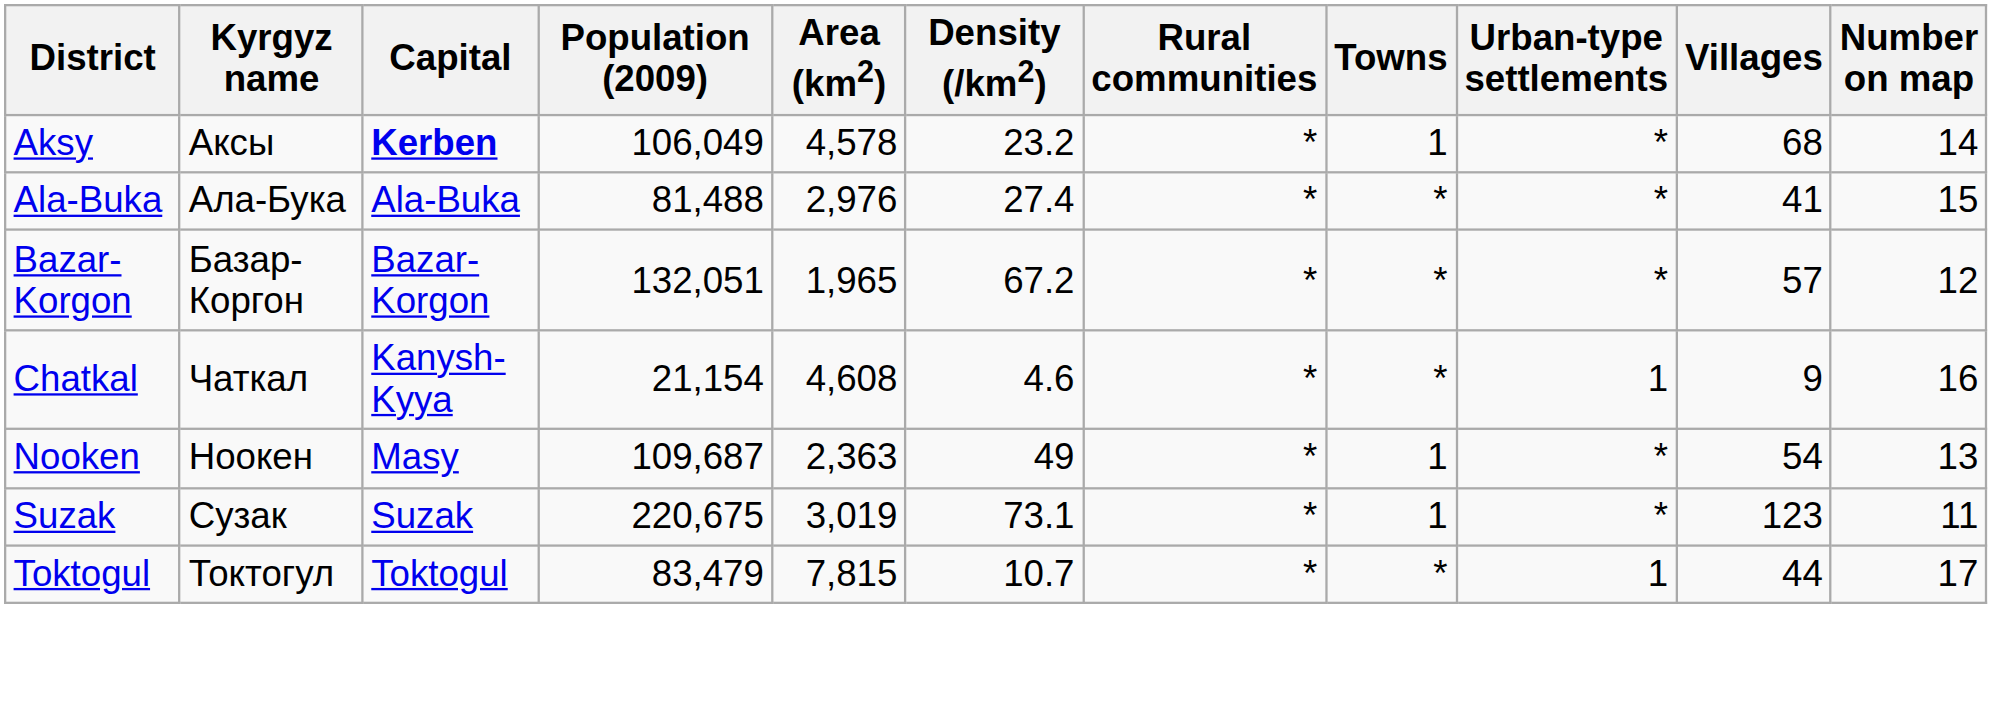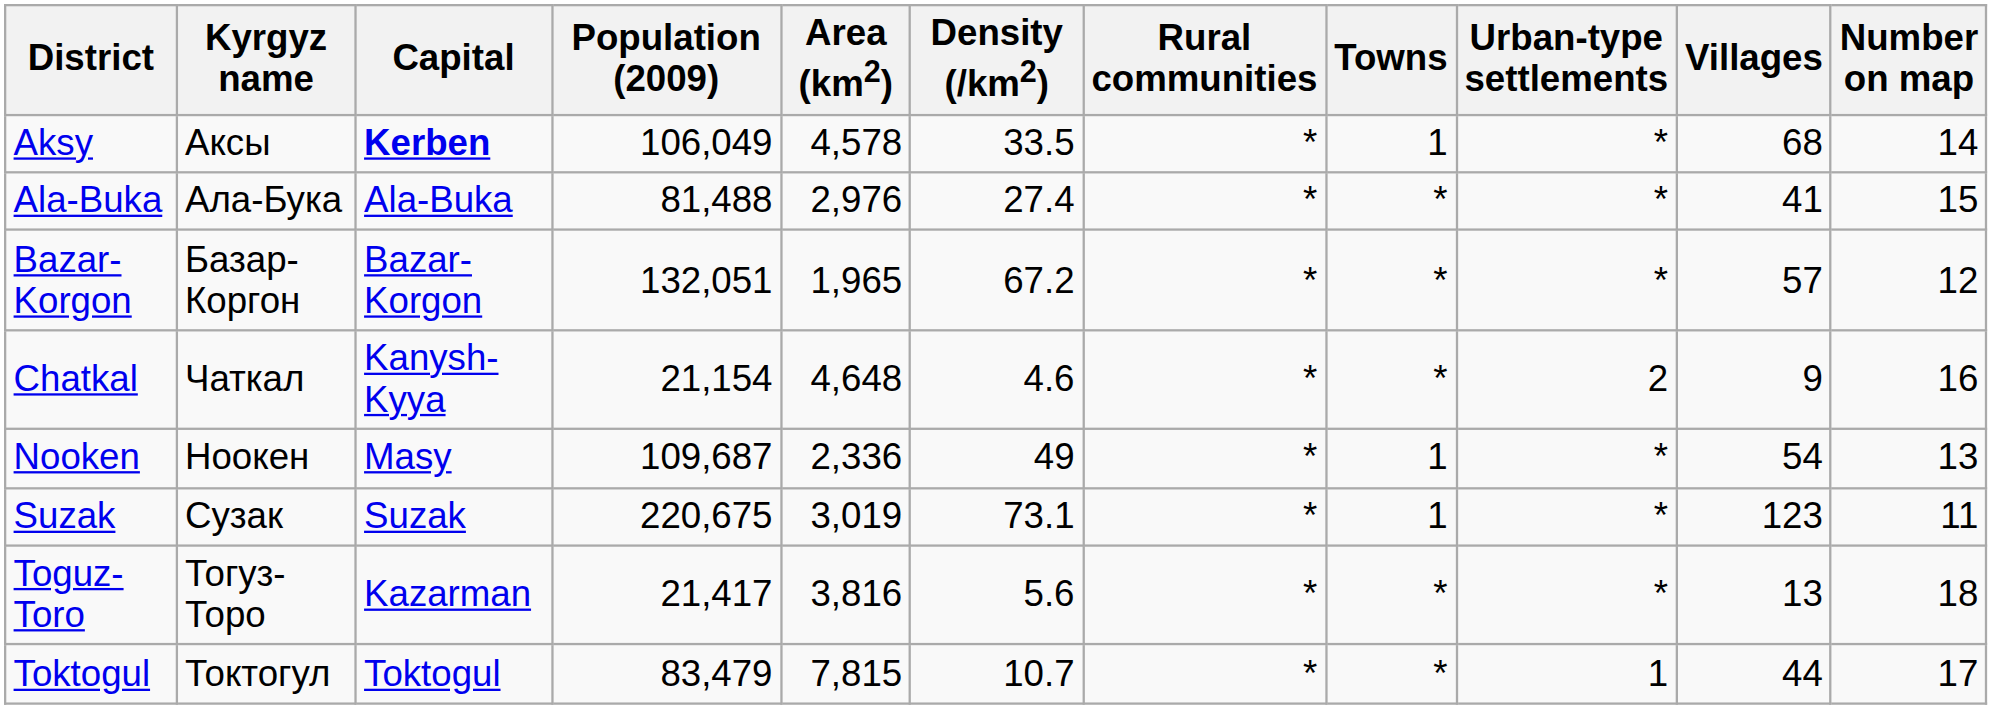Aksy | Density (/km2): 23.2 -> 33.5
Chatkal | Area (km2): 4,608 -> 4,648
Chatkal | Urban-type settlements: 1 -> 2
Nooken | Area (km2): 2,363 -> 2,336
+ row: Toguz-Toro | Тогуз-Торо | Kazarman | 21,417 | 3,816 | 5.6 | * | * | * | 13 | 18
